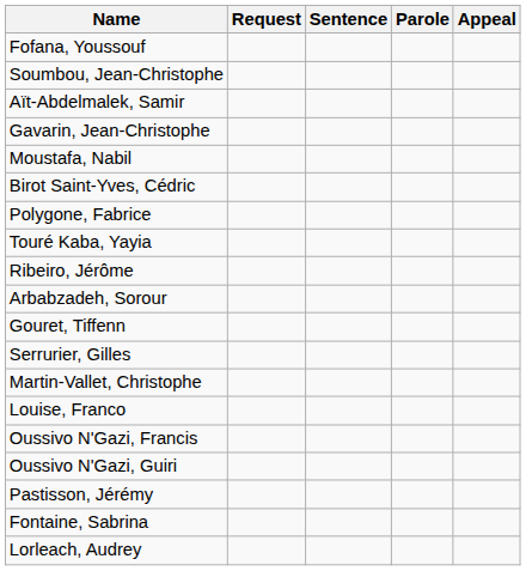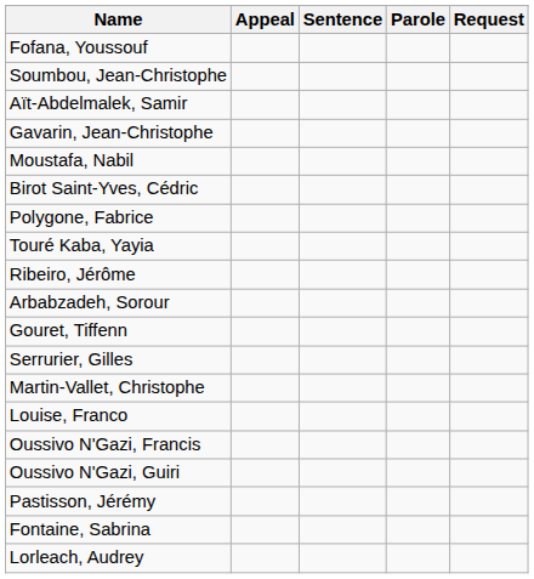columns swapped: Request <-> Appeal
